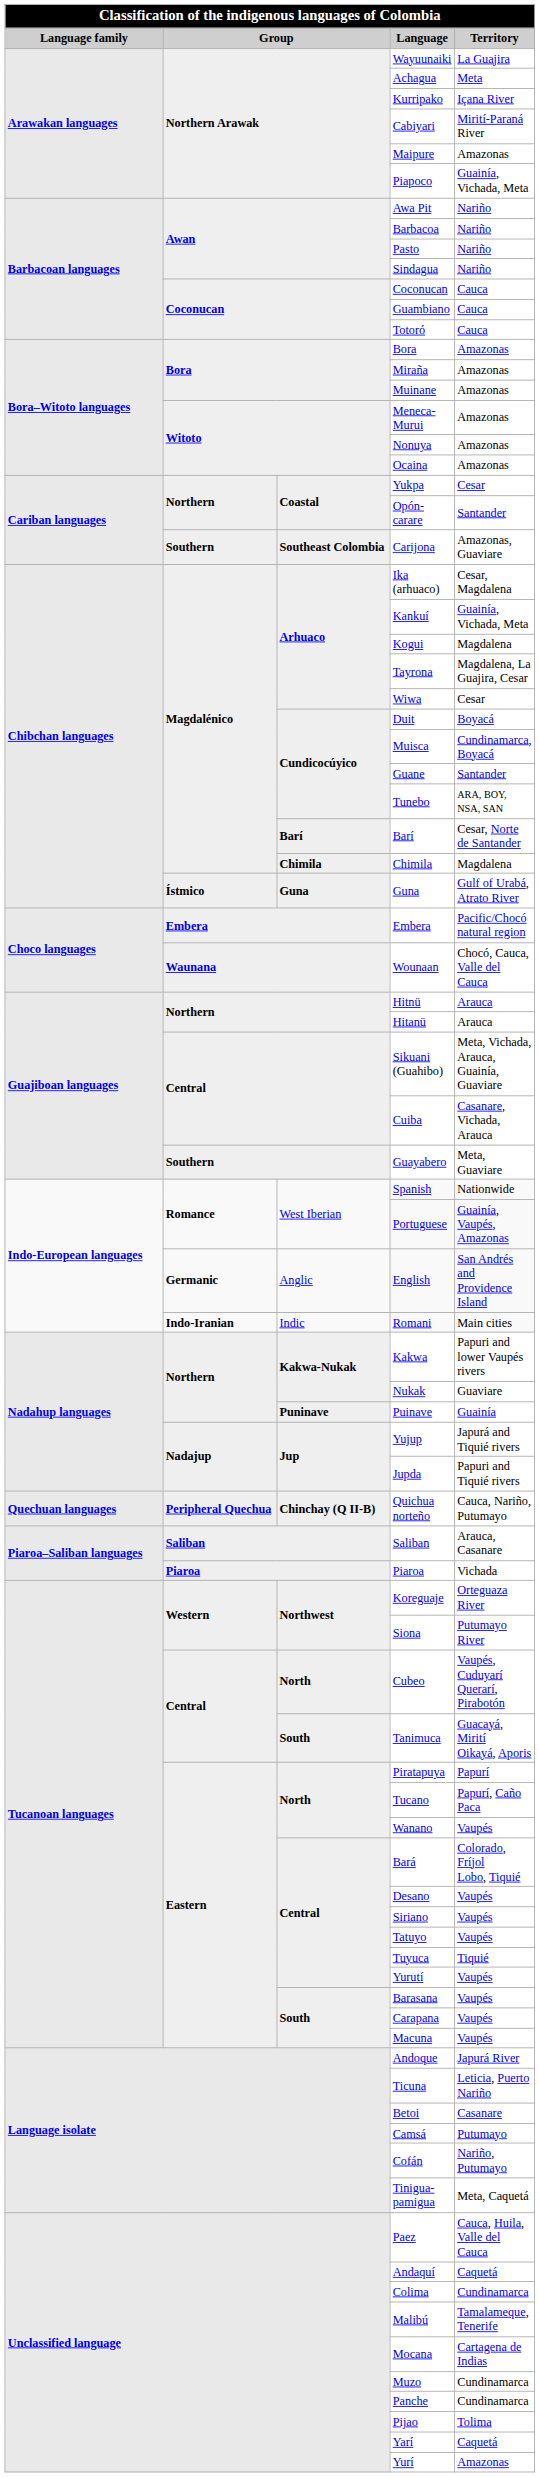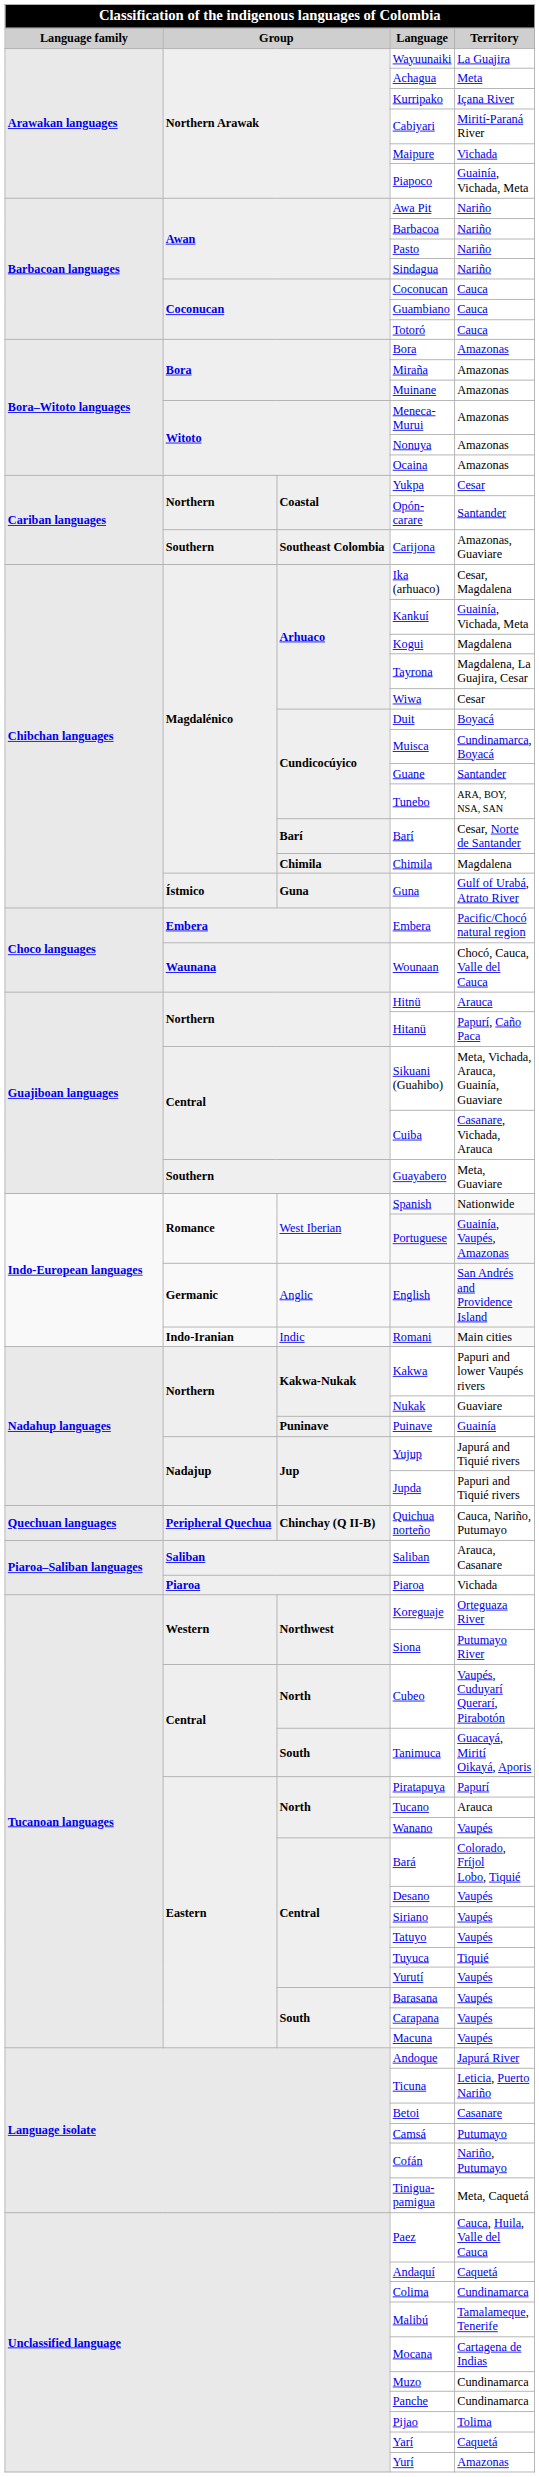Maipure | column 5: Amazonas -> Vichada
Hitanü | column 5: Arauca -> Papurí, Caño Paca
Tucano | column 5: Papurí, Caño Paca -> Arauca
